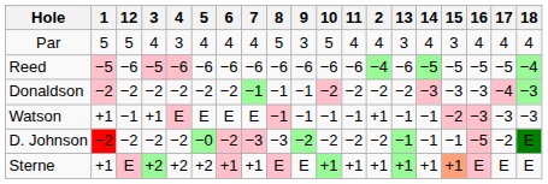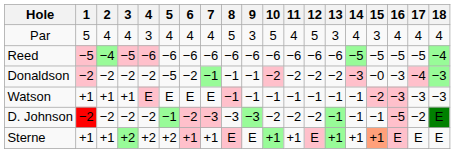columns swapped: 2 <-> 12
Donaldson | 5: −2 -> −5
Donaldson | 15: −3 -> −0
D. Johnson | 5: −0 -> −1
D. Johnson | 9: −2 -> −3
